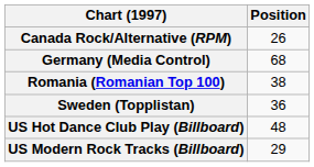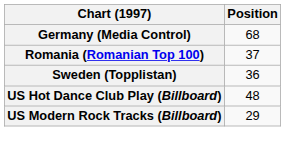- row: Canada Rock/Alternative (RPM) | 26
Romania (Romanian Top 100) | Position: 38 -> 37
